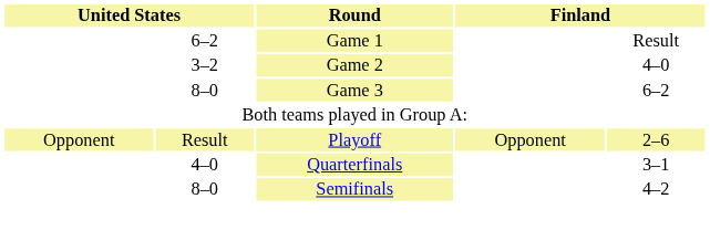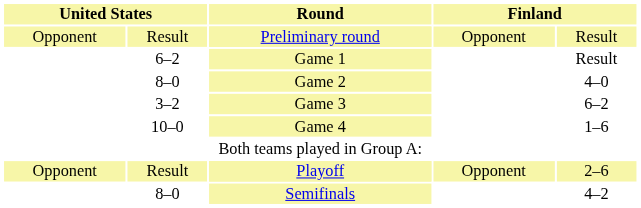+ row: Opponent | Result | Preliminary round | Opponent | Result
Game 2 | column 2: 3–2 -> 8–0
Game 3 | column 2: 8–0 -> 3–2
+ row: 10–0 | Game 4 | 1–6
- row: 4–0 | Quarterfinals | 3–1
